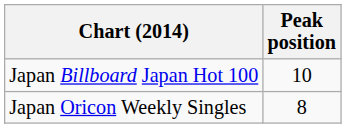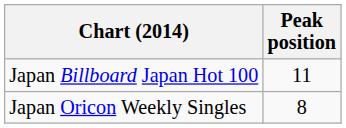Japan Billboard Japan Hot 100 | Peak position: 10 -> 11
